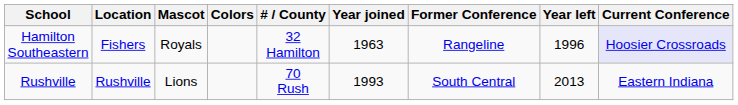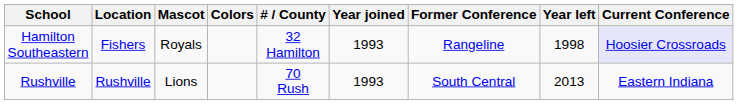Hamilton Southeastern | Year joined: 1963 -> 1993
Hamilton Southeastern | Year left: 1996 -> 1998
